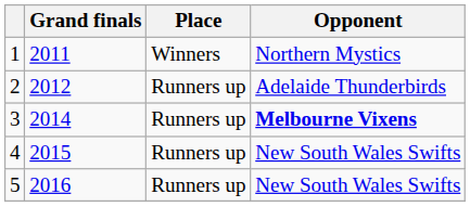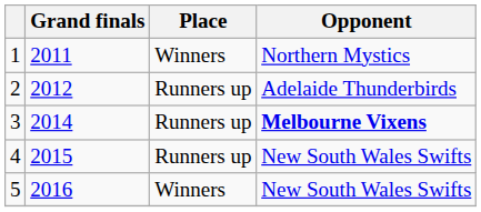5 | Place: Runners up -> Winners
